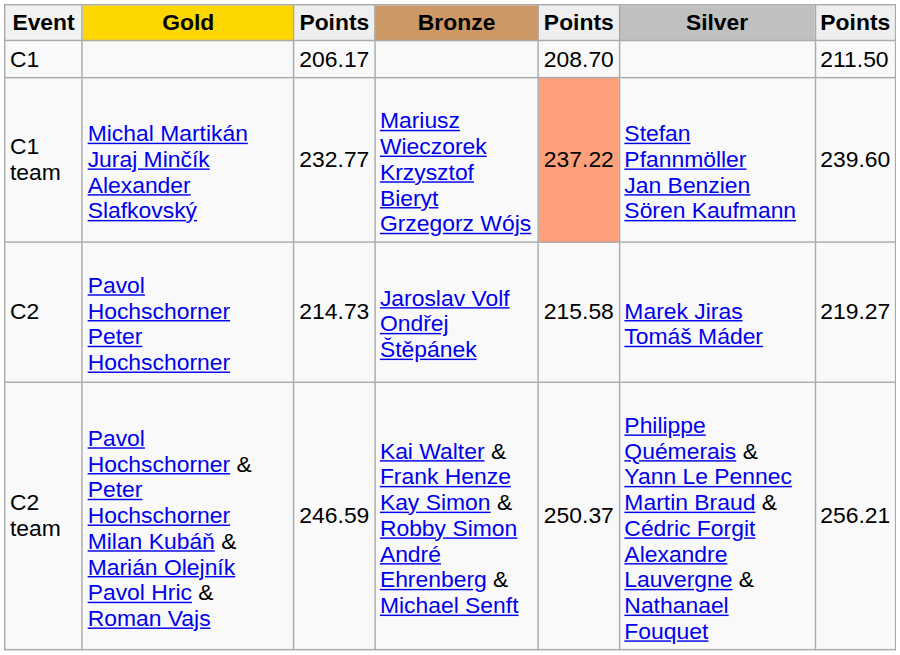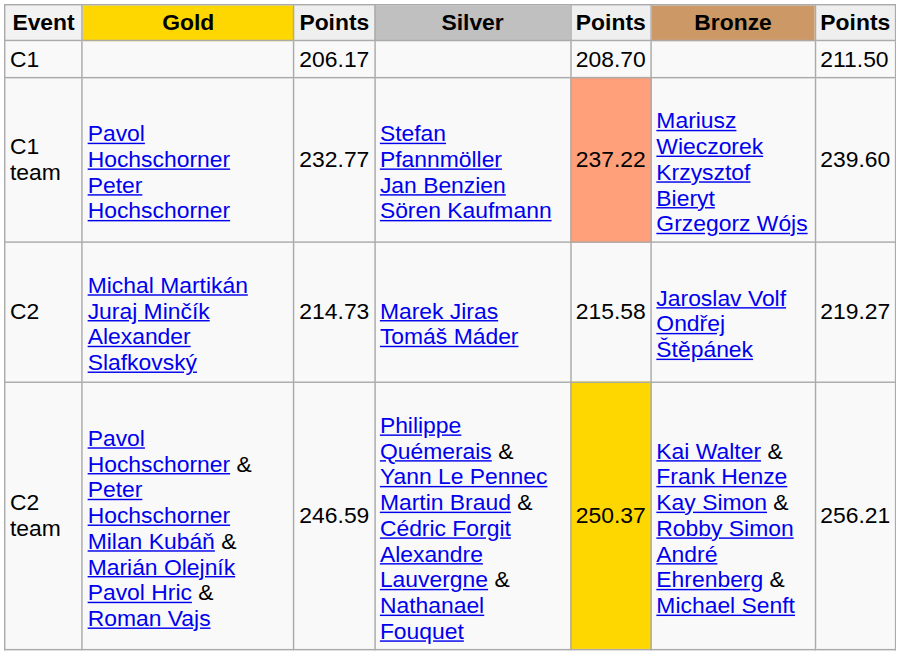columns swapped: Silver <-> Bronze
C1 team | Gold: Michal Martikán Juraj Minčík Alexander Slafkovský -> Pavol Hochschorner Peter Hochschorner
C2 | Gold: Pavol Hochschorner Peter Hochschorner -> Michal Martikán Juraj Minčík Alexander Slafkovský
C2 team | column 5: no background -> gold background
